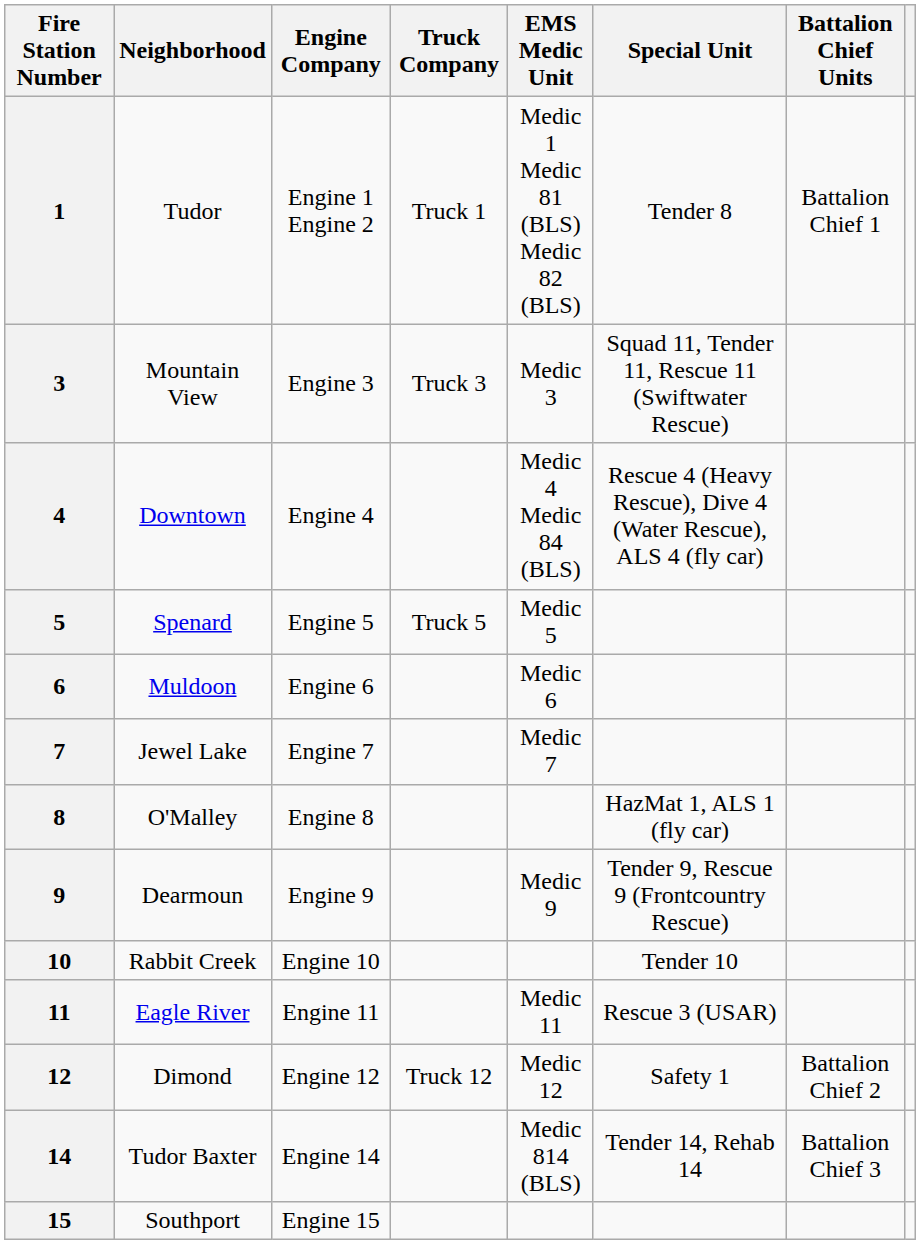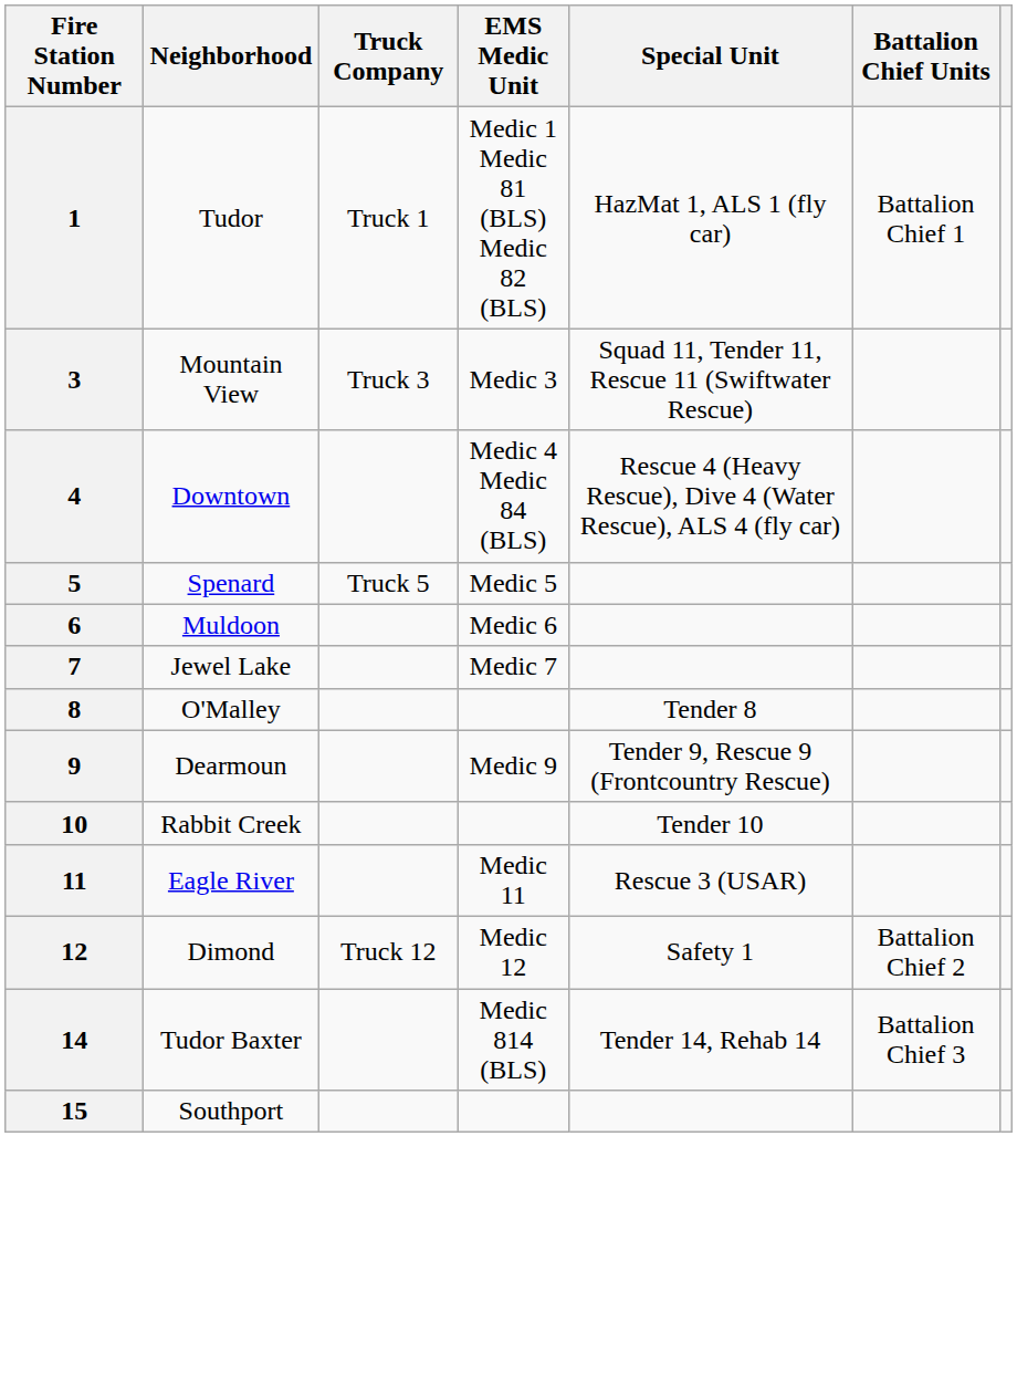- column: Engine Company | Engine 1 Engine 2 | Engine 3 | Engine 4 | Engine 5 | Engine 6 | Engine 7 | Engine 8 | Engine 9 | Engine 10 | Engine 11 | Engine 12 | Engine 14 | Engine 15
1 | Special Unit: Tender 8 -> HazMat 1, ALS 1 (fly car)
8 | Special Unit: HazMat 1, ALS 1 (fly car) -> Tender 8
